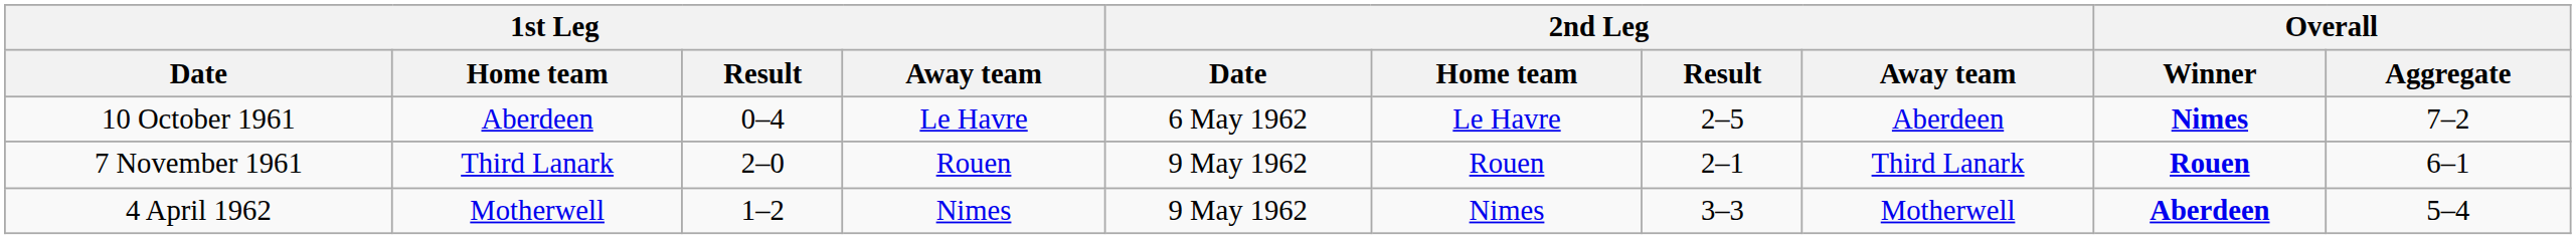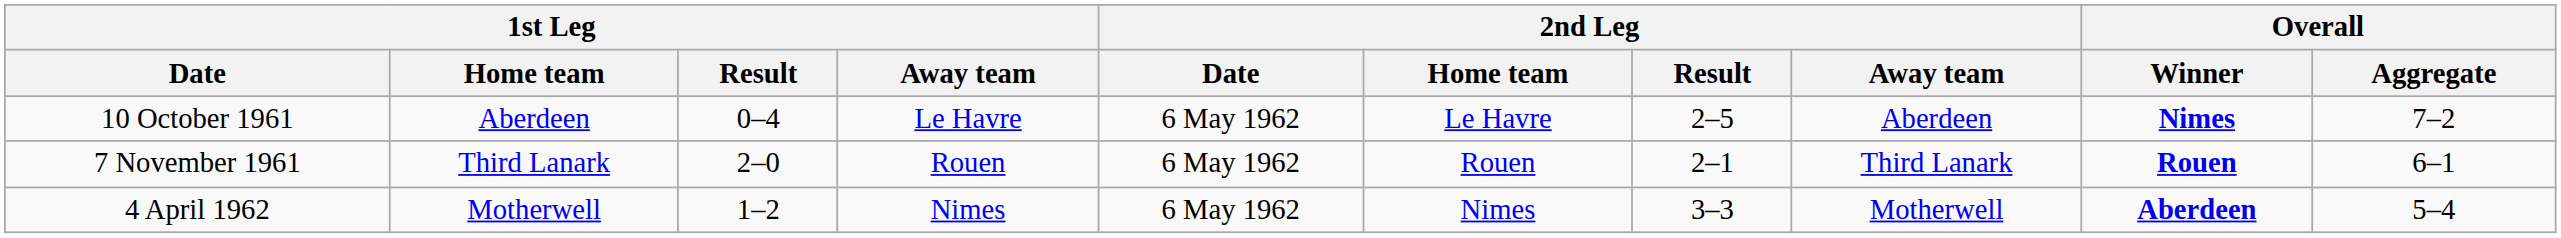7 November 1961 | 2nd Leg / Date: 9 May 1962 -> 6 May 1962
4 April 1962 | 2nd Leg / Date: 9 May 1962 -> 6 May 1962
